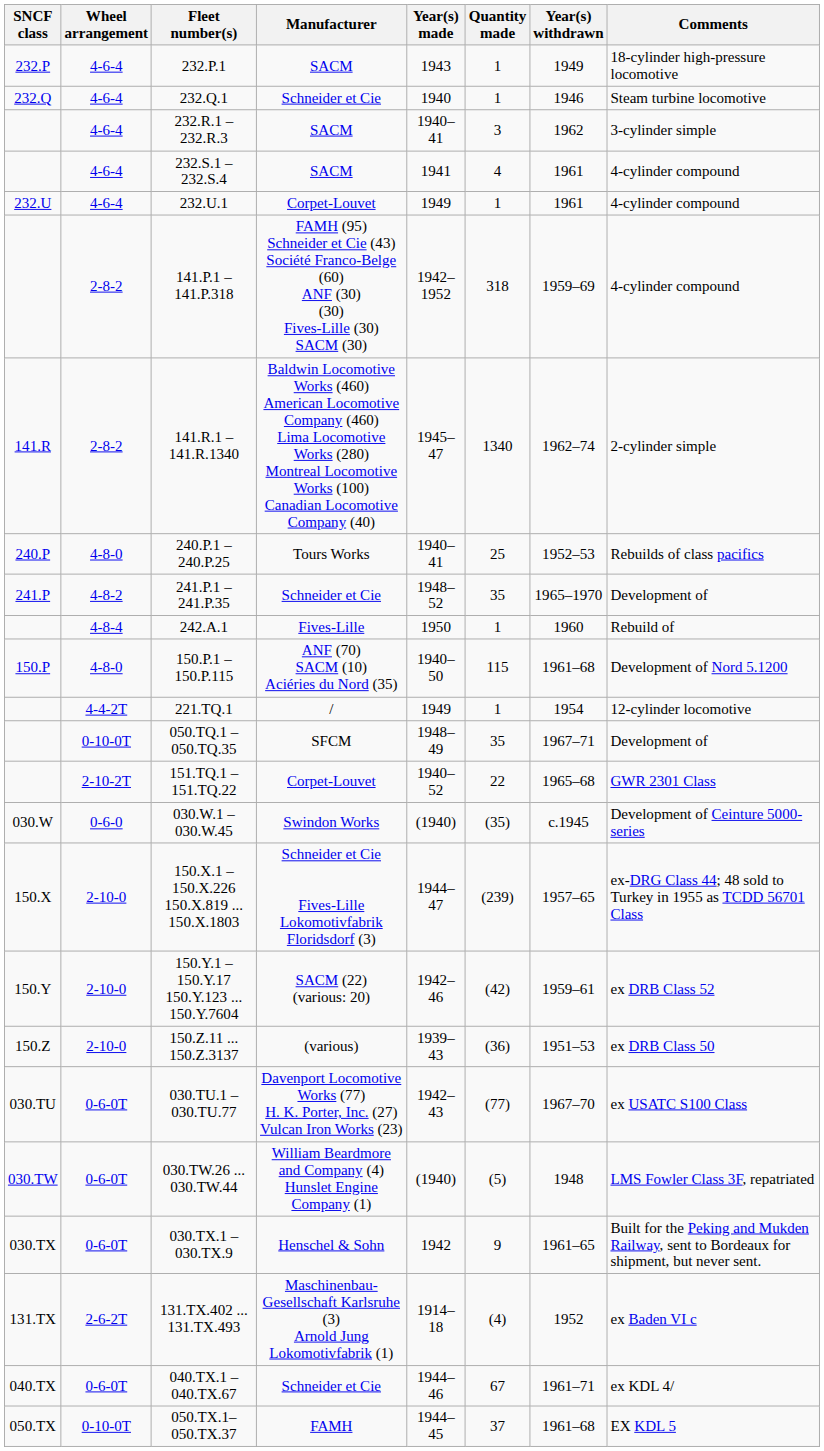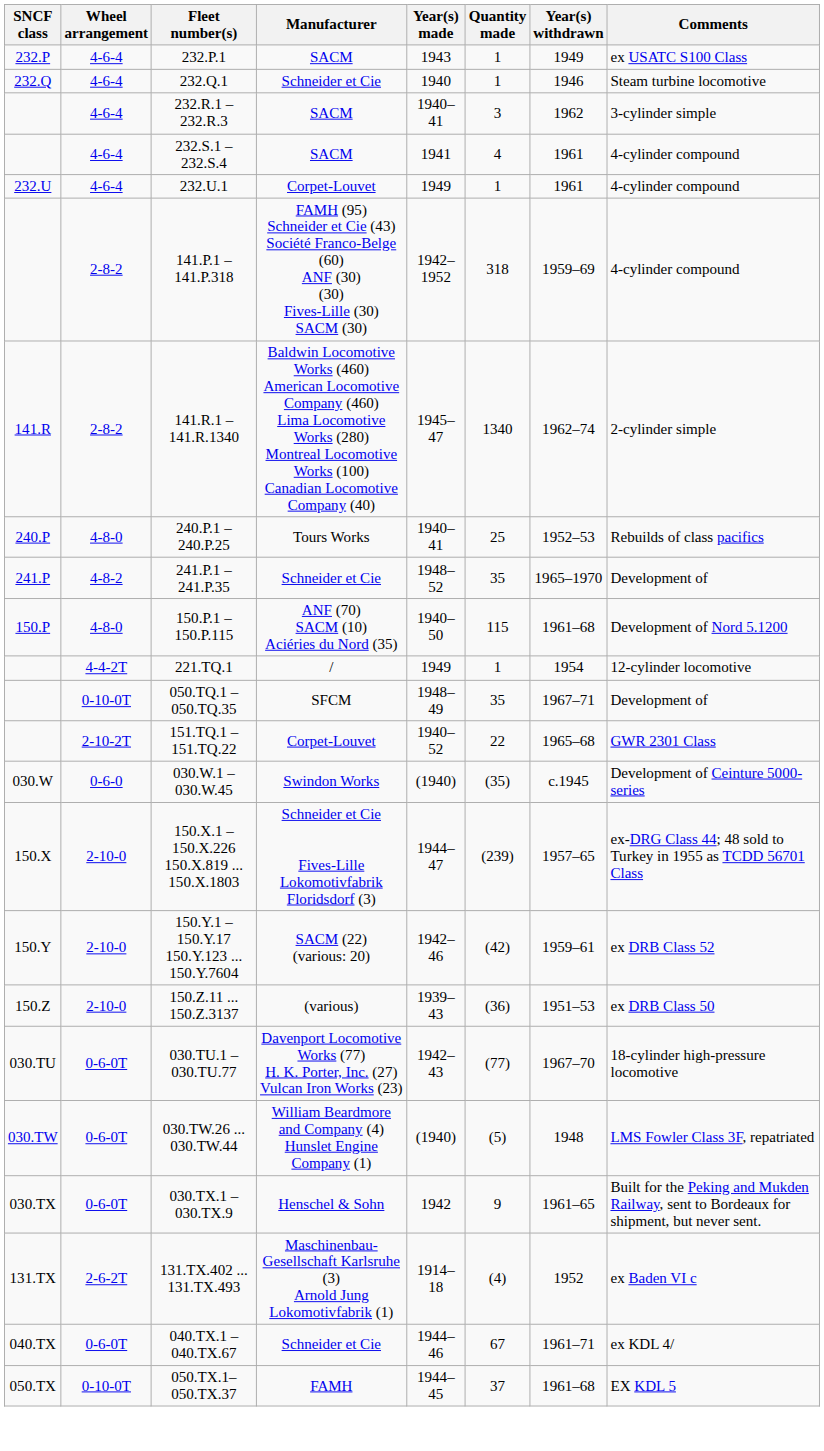232.P.1 | Comments: 18-cylinder high-pressure locomotive -> ex USATC S100 Class
- row: 4-8-4 | 242.A.1 | Fives-Lille | 1950 | 1 | 1960 | Rebuild of
030.TU.1 – 030.TU.77 | Comments: ex USATC S100 Class -> 18-cylinder high-pressure locomotive
